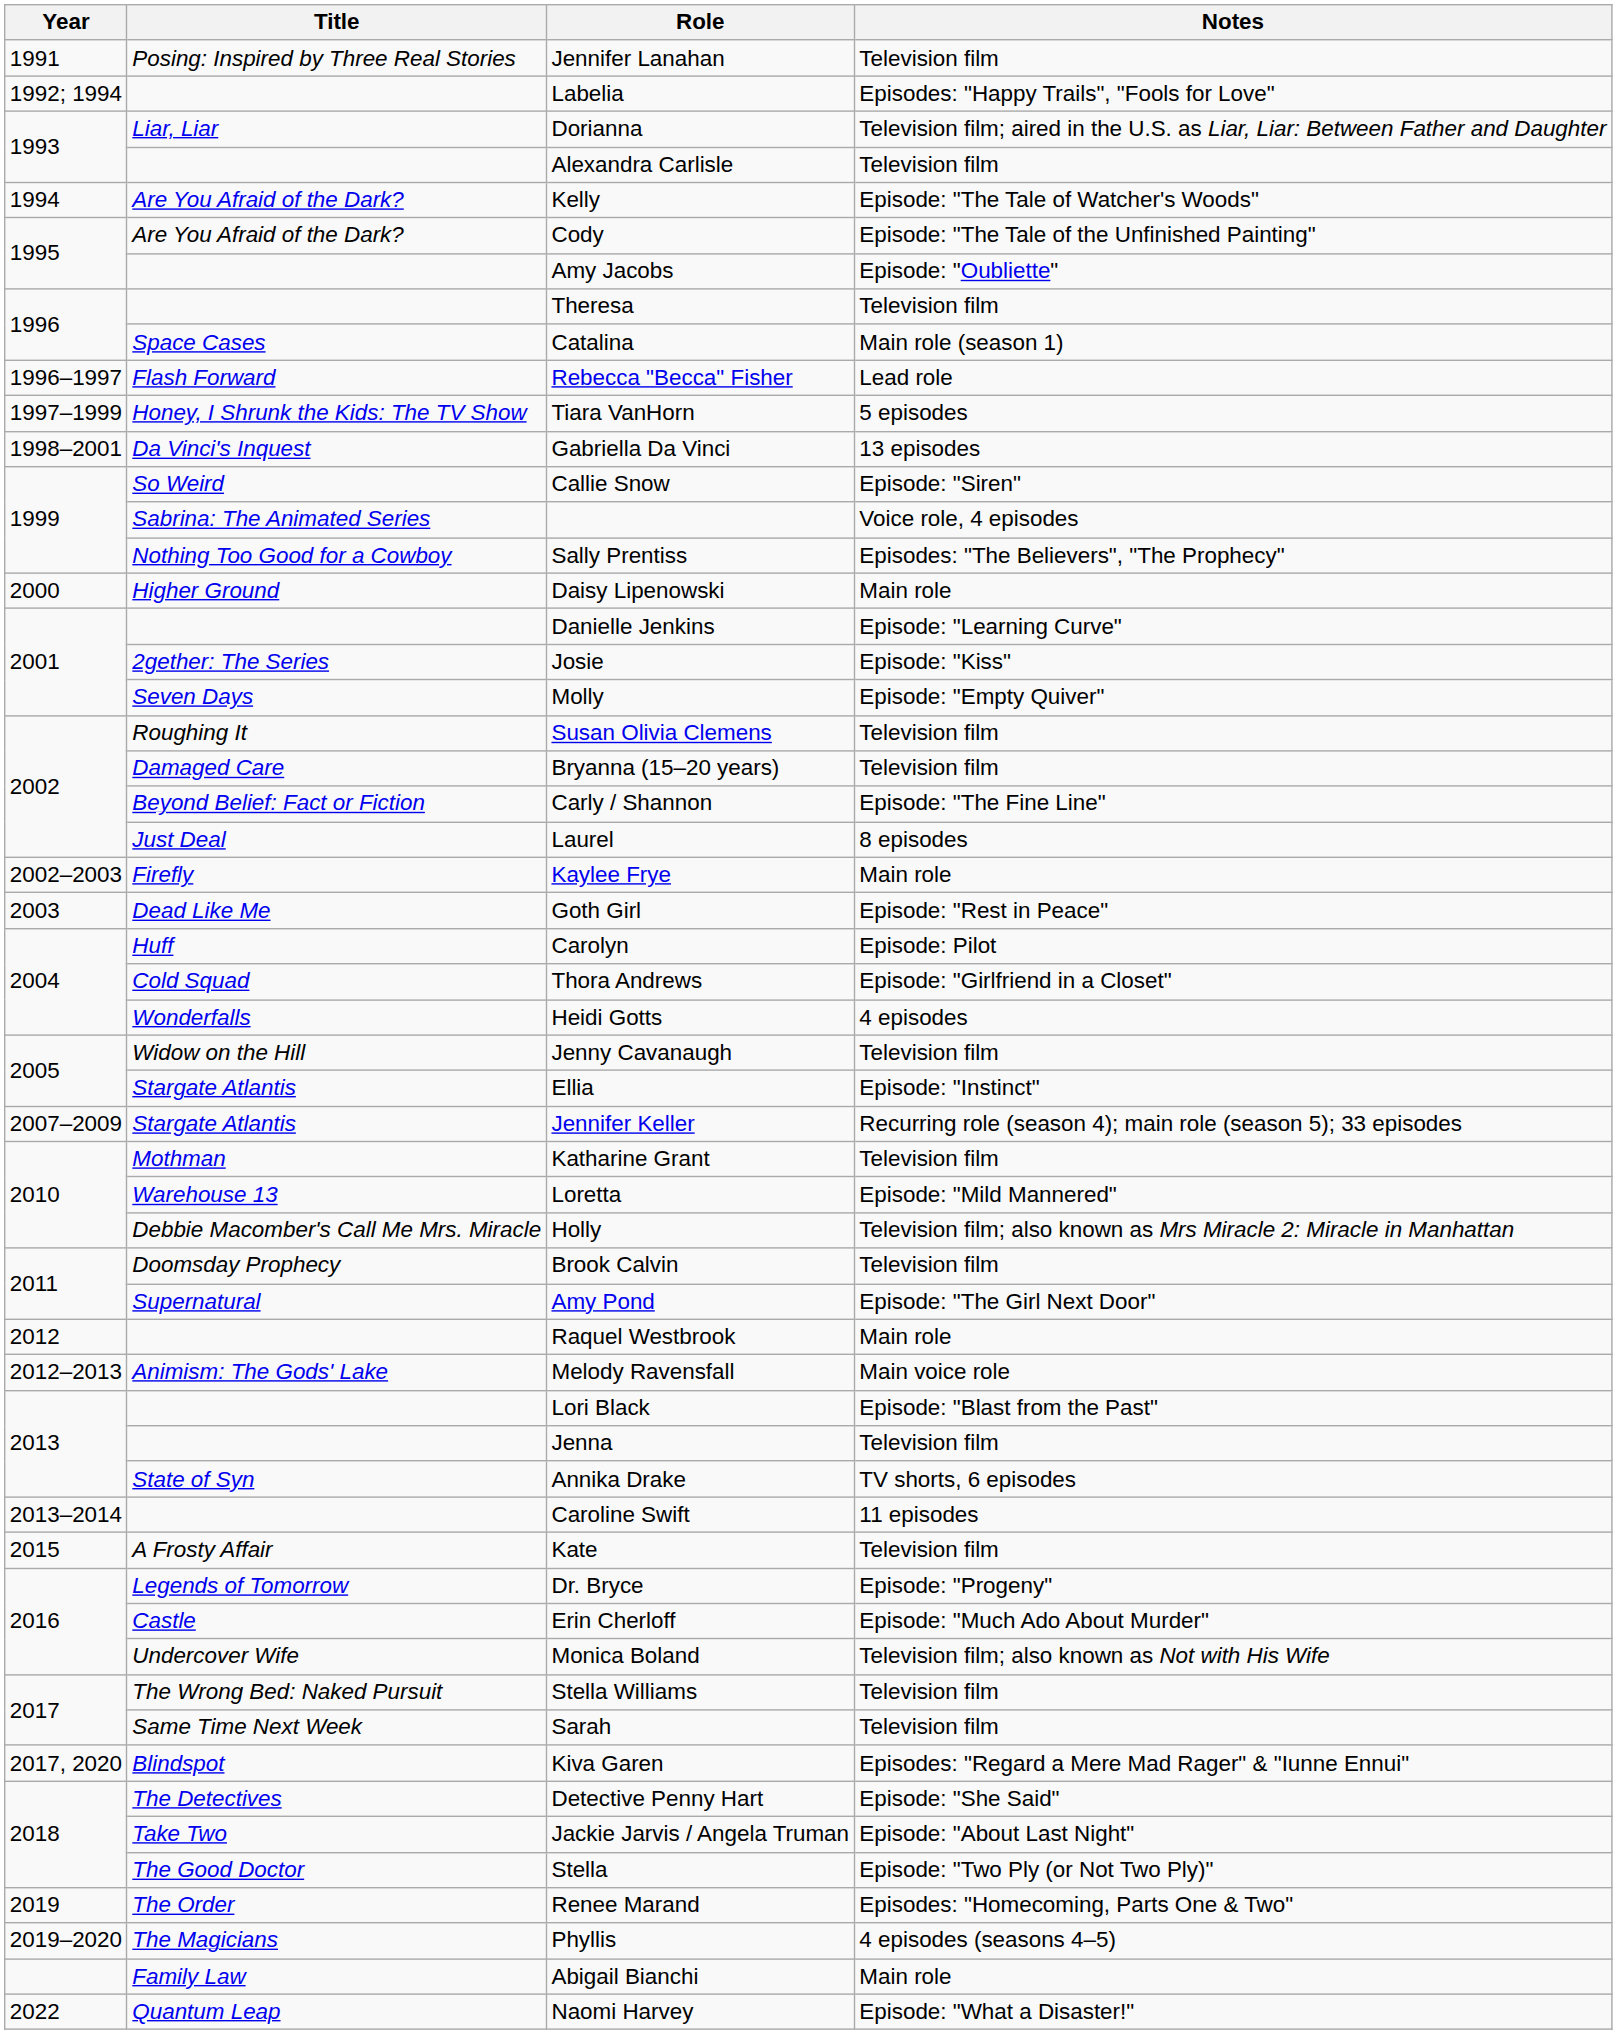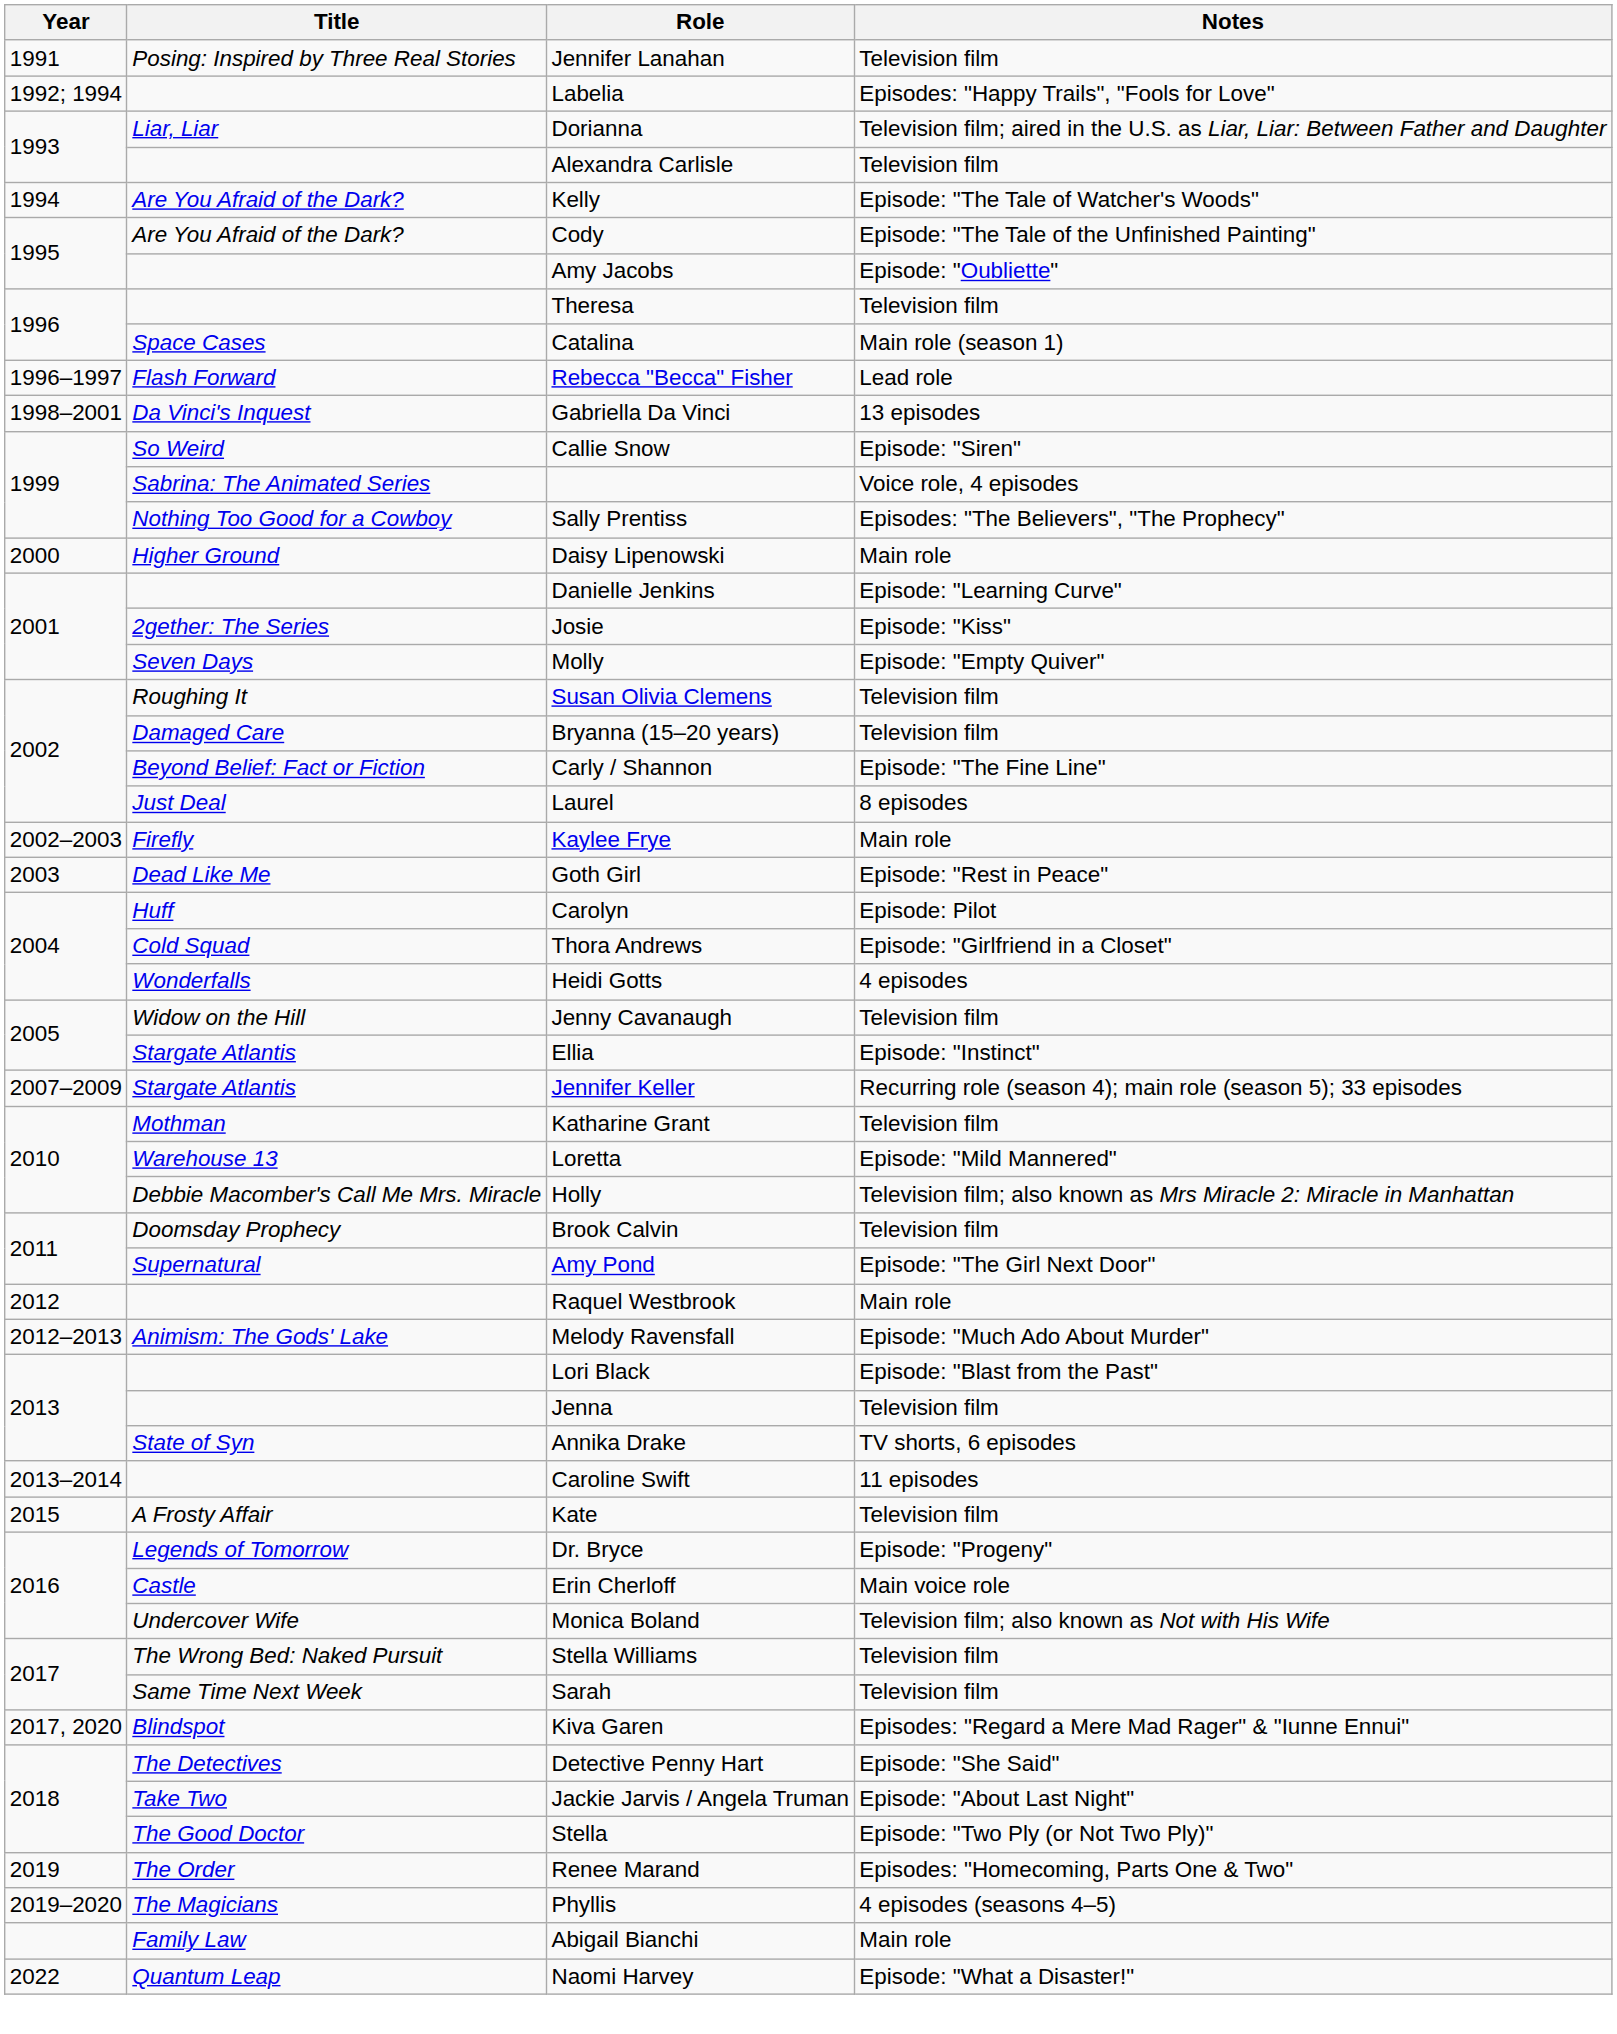- row: 1997–1999 | Honey, I Shrunk the Kids: The TV Show | Tiara VanHorn | 5 episodes
Melody Ravensfall | Notes: Main voice role -> Episode: "Much Ado About Murder"
Erin Cherloff | Notes: Episode: "Much Ado About Murder" -> Main voice role
